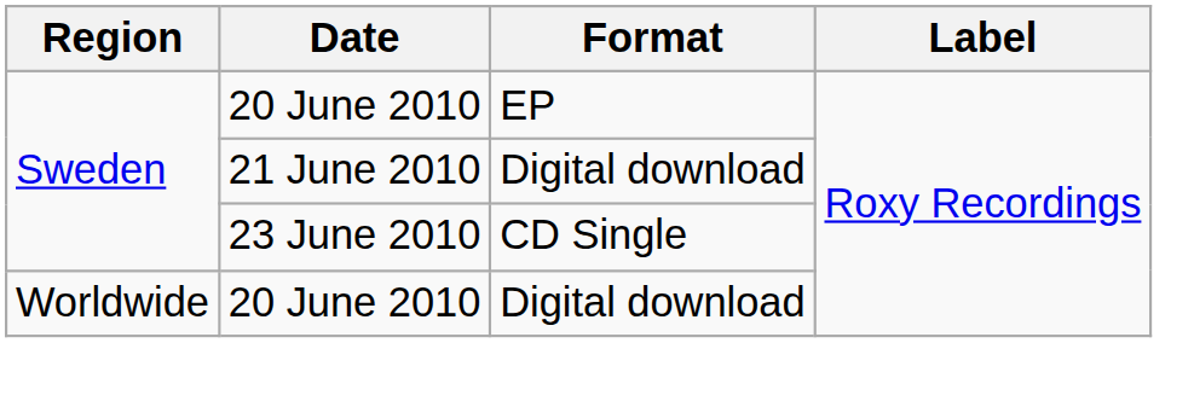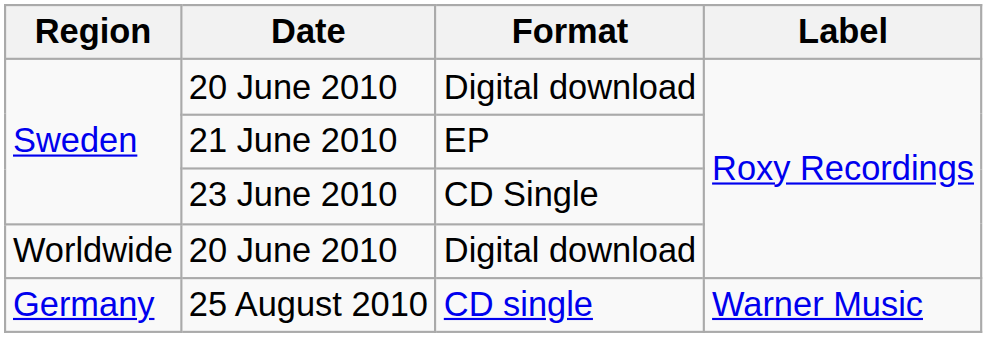Sweden / 20 June 2010 | Format: EP -> Digital download
21 June 2010 | Format: Digital download -> EP
+ row: Germany | 25 August 2010 | CD single | Warner Music
